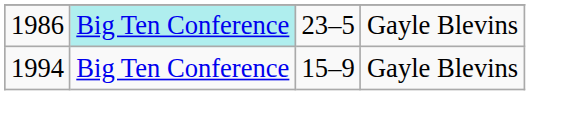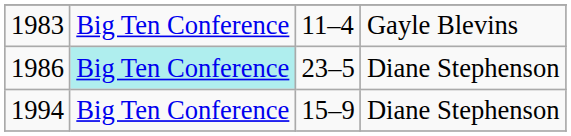+ row: 1983 | Big Ten Conference | 11–4 | Gayle Blevins
1986 | column 4: Gayle Blevins -> Diane Stephenson
1994 | column 4: Gayle Blevins -> Diane Stephenson
